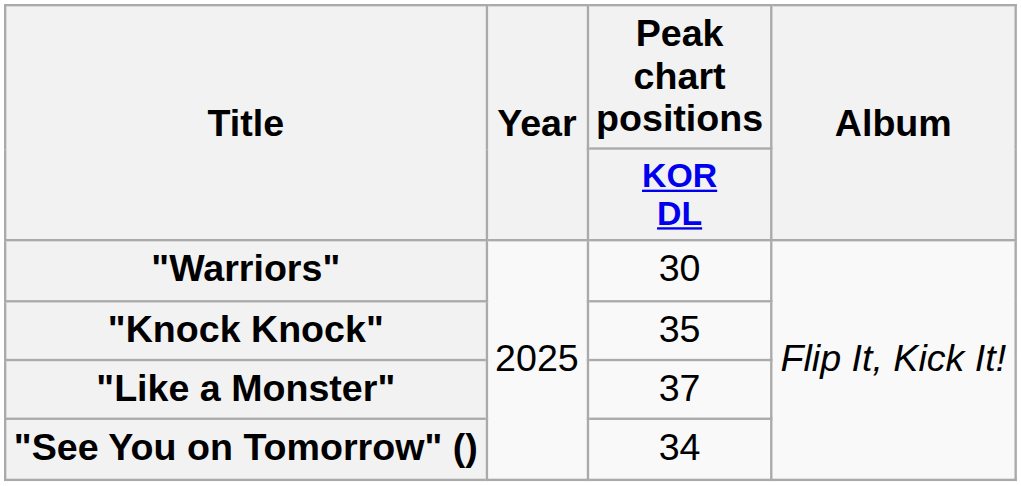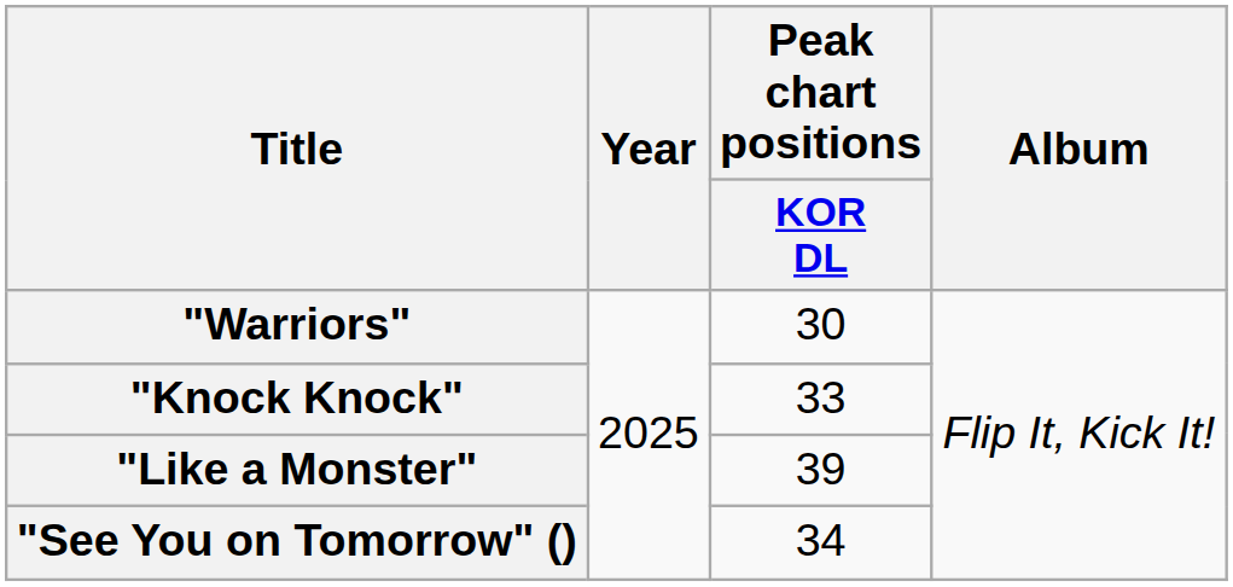"Knock Knock" | Peak chart positions / KOR DL: 35 -> 33
"Like a Monster" | Peak chart positions / KOR DL: 37 -> 39
